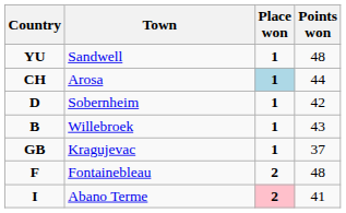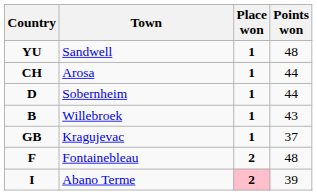Arosa | Place won: lightblue background -> no background
Sobernheim | Points won: 42 -> 44
Abano Terme | Points won: 41 -> 39
